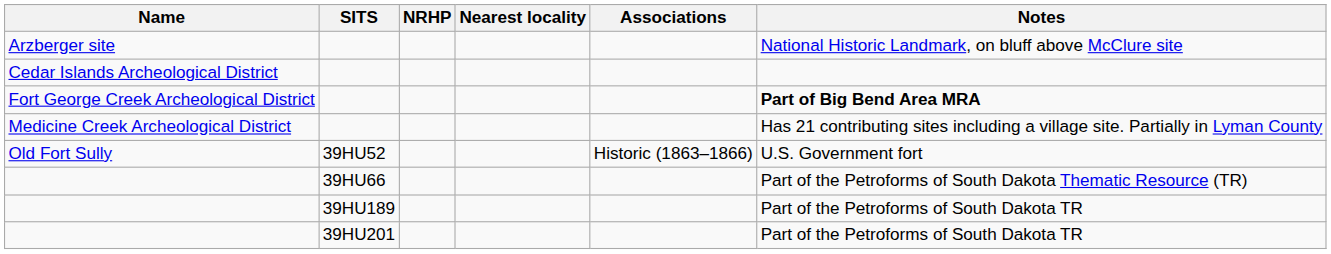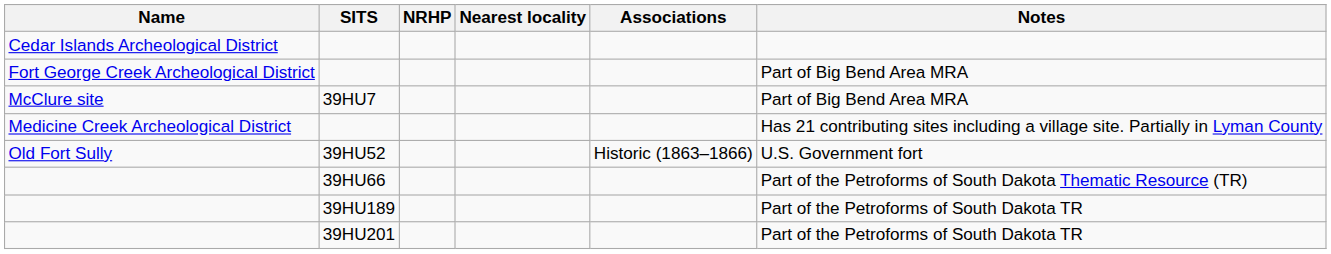- row: Arzberger site | National Historic Landmark, on bluff above McClure site
Fort George Creek Archeological District | Notes: bold -> normal
+ row: McClure site | 39HU7 | Part of Big Bend Area MRA
